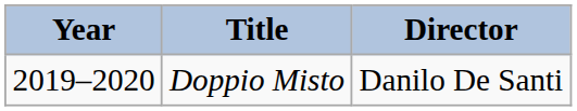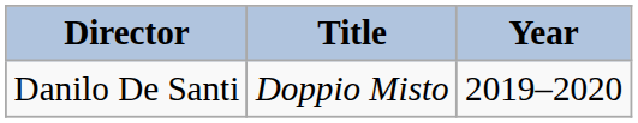columns swapped: Year <-> Director
